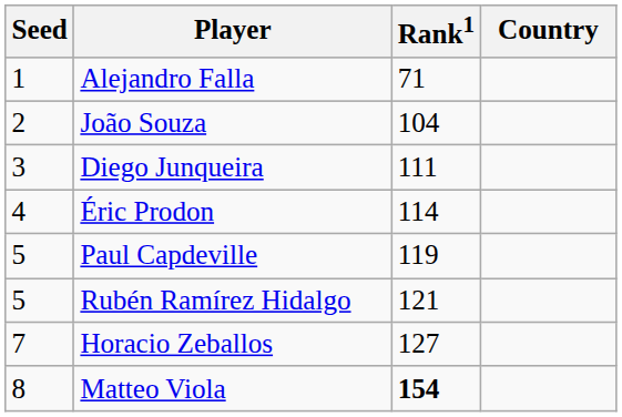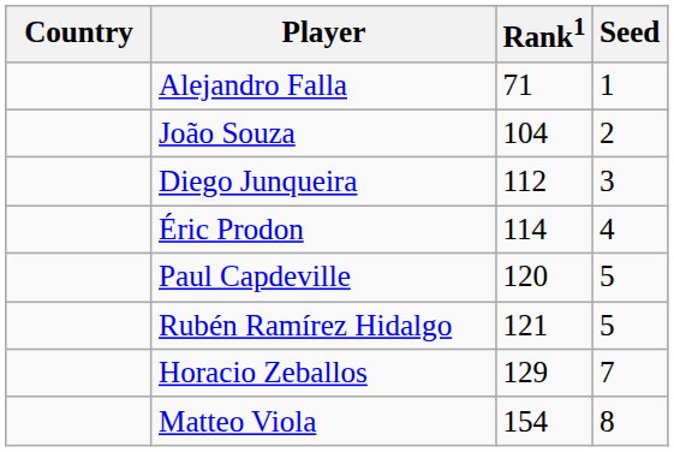columns swapped: Country <-> Seed
Diego Junqueira | Rank1: 111 -> 112
Paul Capdeville | Rank1: 119 -> 120
Horacio Zeballos | Rank1: 127 -> 129
Matteo Viola | Rank1: bold -> normal
